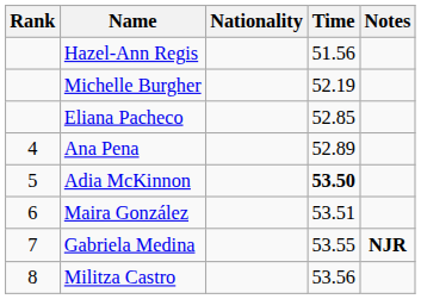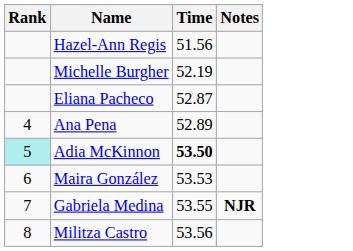- column: Nationality
Eliana Pacheco | Time: 52.85 -> 52.87
Adia McKinnon | Rank: no background -> paleturquoise background
Maira González | Time: 53.51 -> 53.53
